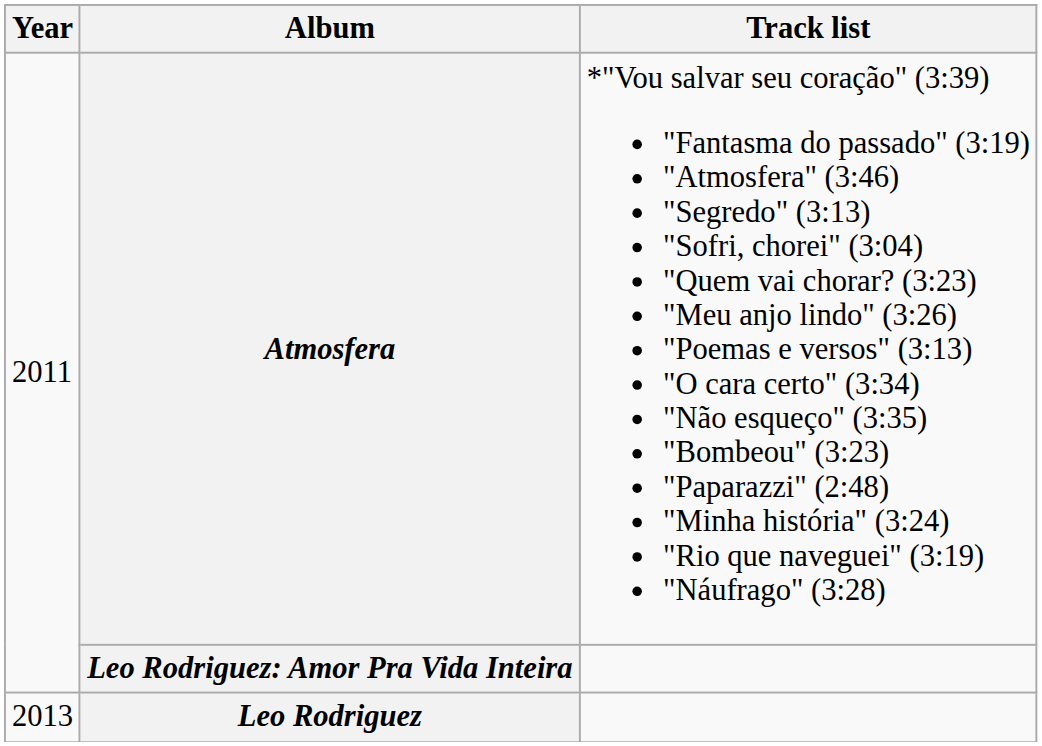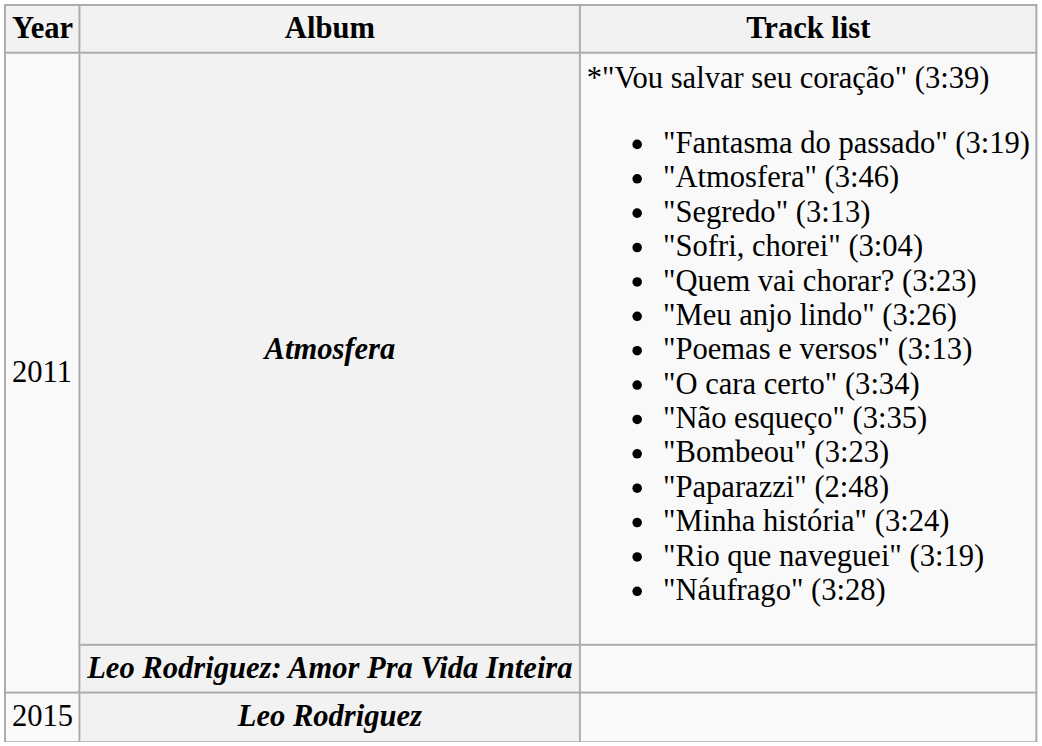Leo Rodriguez | Year: 2013 -> 2015
